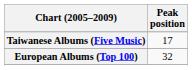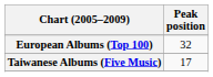rows swapped: European Albums (Top 100) <-> Taiwanese Albums (Five Music)
